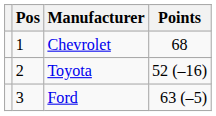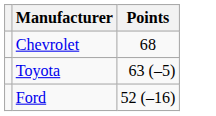- column: Pos | 1 | 2 | 3
Toyota | Points: 52 (–16) -> 63 (–5)
Ford | Points: 63 (–5) -> 52 (–16)
